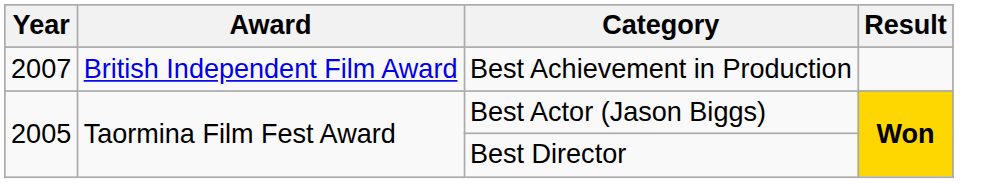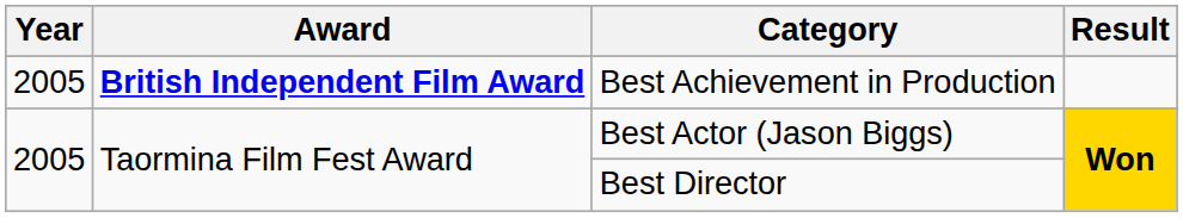Best Achievement in Production | Year: 2007 -> 2005
Best Achievement in Production | Award: normal -> bold
